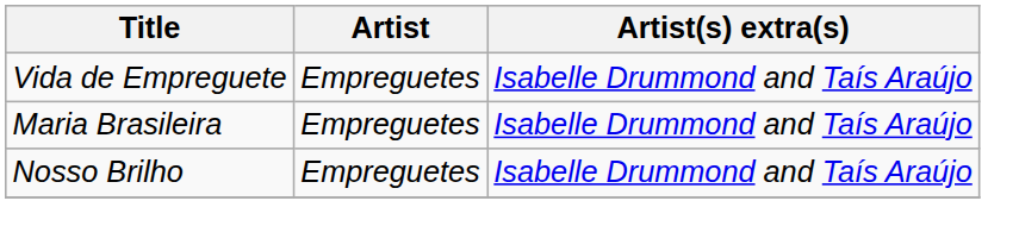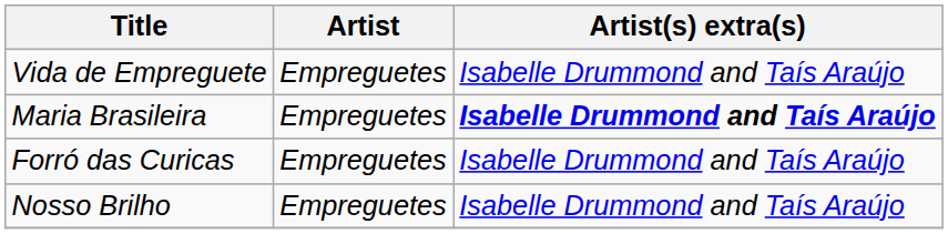Maria Brasileira | Artist(s) extra(s): normal -> bold
+ row: Forró das Curicas | Empreguetes | Isabelle Drummond and Taís Araújo
